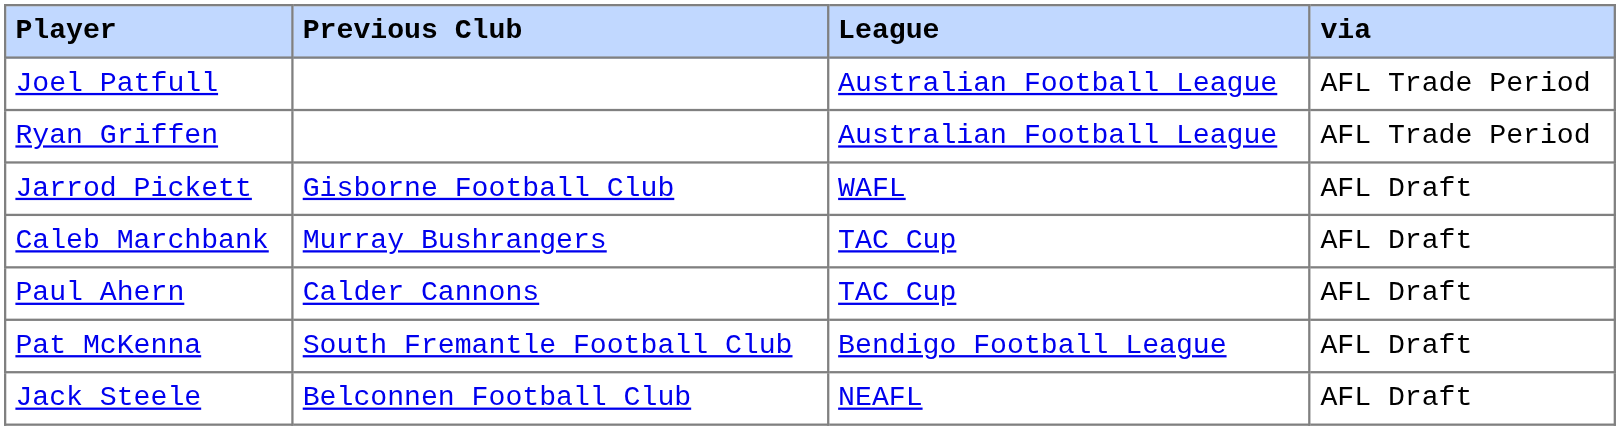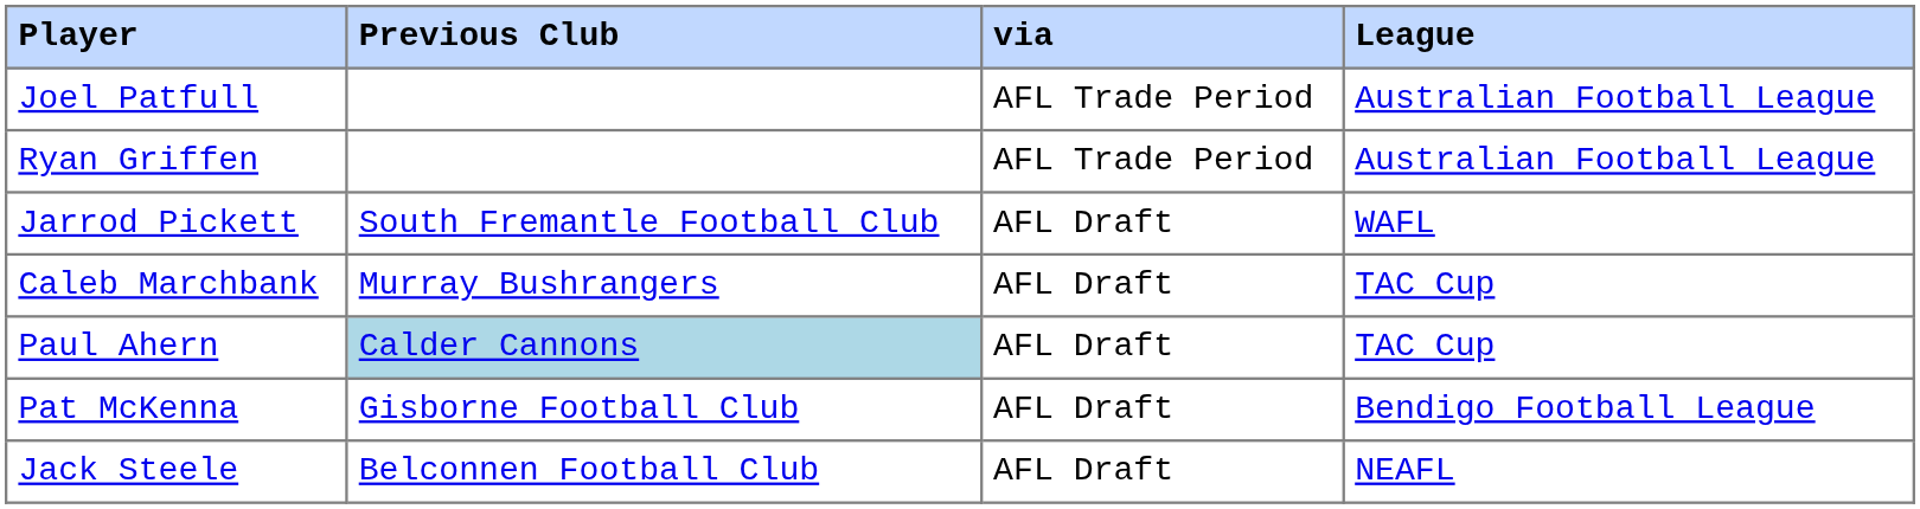columns swapped: League <-> via
Jarrod Pickett | Previous Club: Gisborne Football Club -> South Fremantle Football Club
Paul Ahern | Previous Club: no background -> lightblue background
Pat McKenna | Previous Club: South Fremantle Football Club -> Gisborne Football Club
